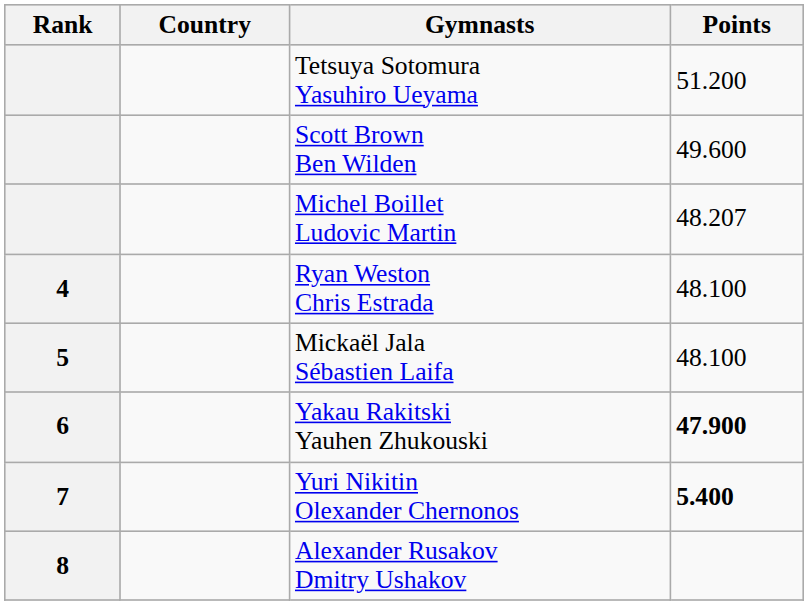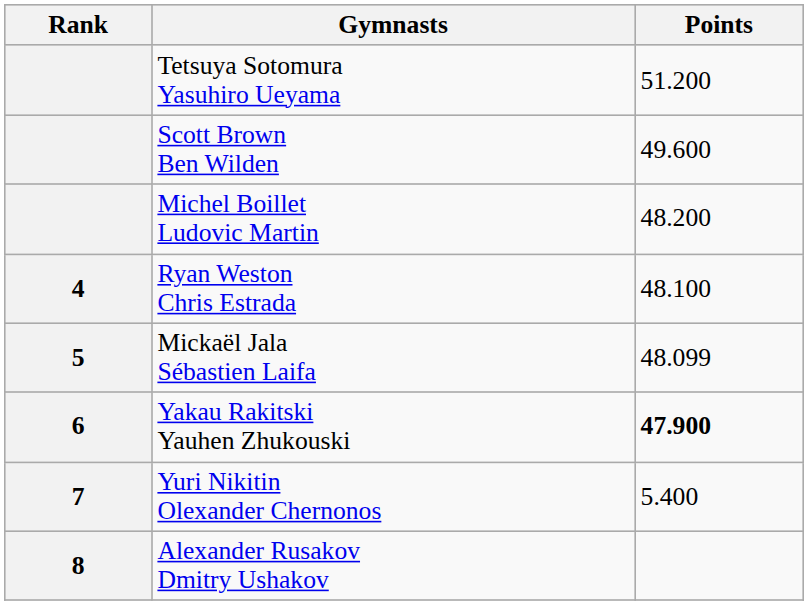- column: Country
Michel Boillet Ludovic Martin | Points: 48.207 -> 48.200
Mickaël Jala Sébastien Laifa | Points: 48.100 -> 48.099
Yuri Nikitin Olexander Chernonos | Points: bold -> normal
